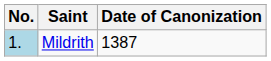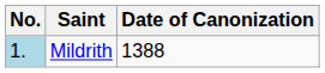Mildrith | Date of Canonization: 1387 -> 1388
